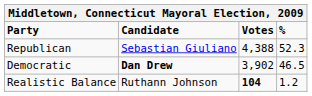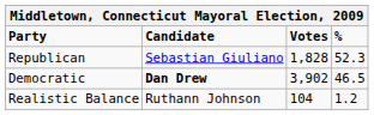Republican | Votes: 4,388 -> 1,828
Realistic Balance | Votes: bold -> normal
